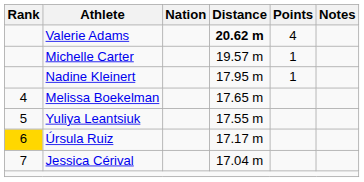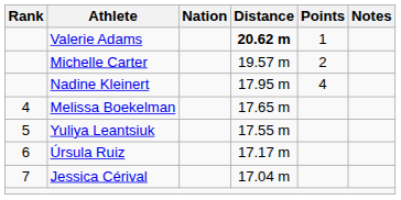Valerie Adams | Points: 4 -> 1
Michelle Carter | Points: 1 -> 2
Nadine Kleinert | Points: 1 -> 4
Úrsula Ruiz | Rank: gold background -> no background
